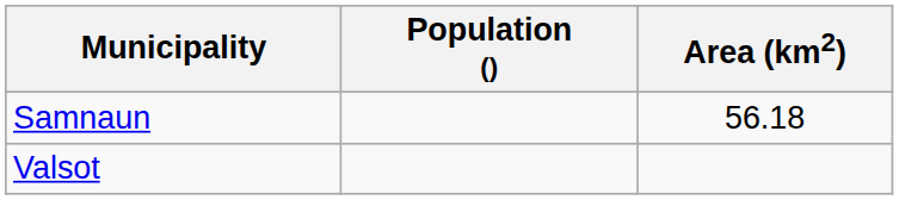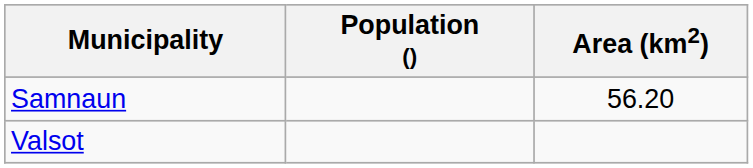Samnaun | Area (km2): 56.18 -> 56.20
